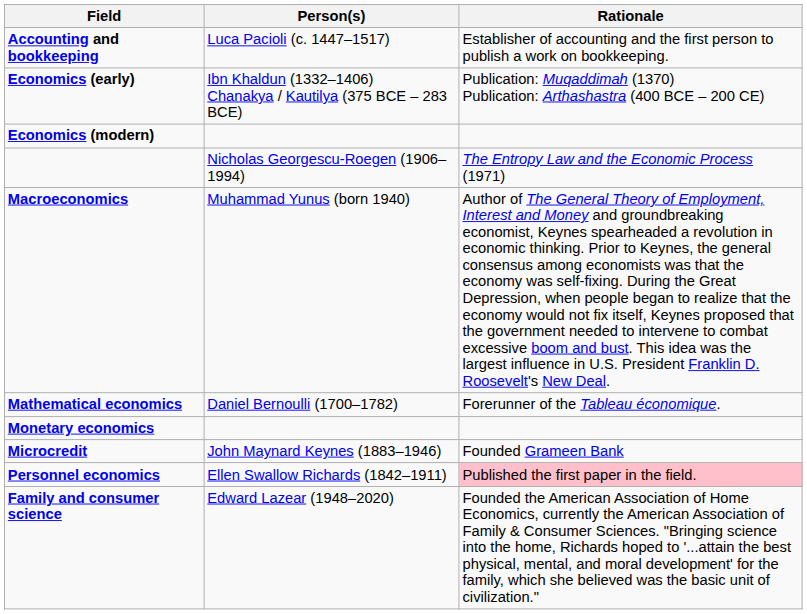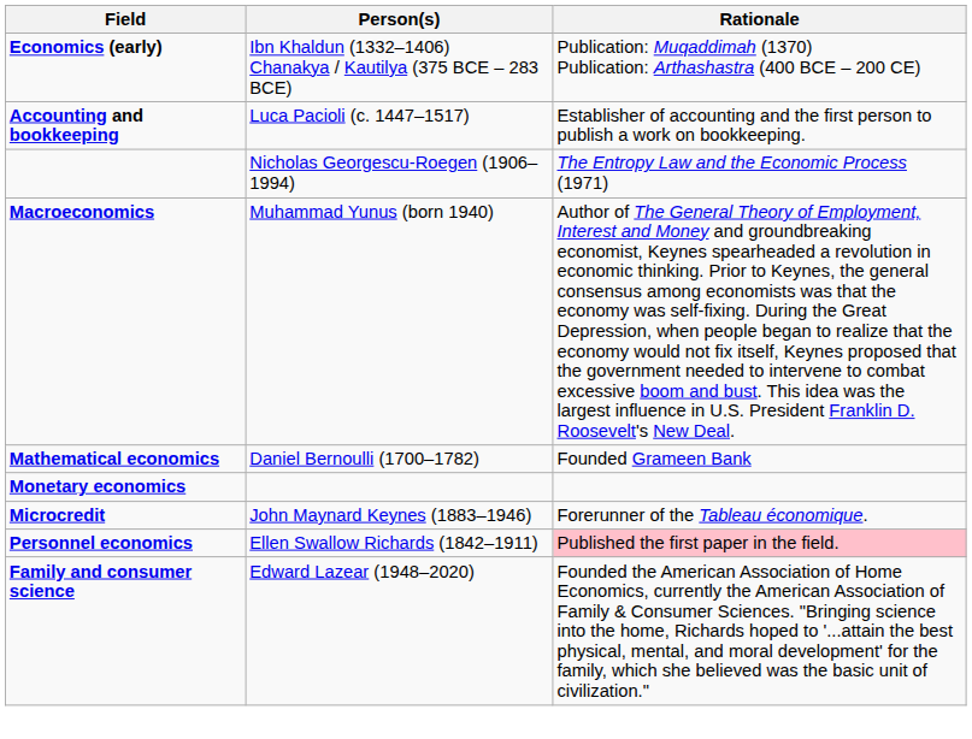rows swapped: Accounting and bookkeeping <-> Economics (early)
- row: Economics (modern)
Mathematical economics | Rationale: Forerunner of the Tableau économique. -> Founded Grameen Bank
Microcredit | Rationale: Founded Grameen Bank -> Forerunner of the Tableau économique.
